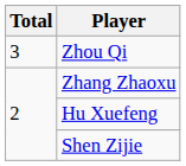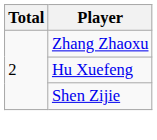- row: 3 | Zhou Qi
